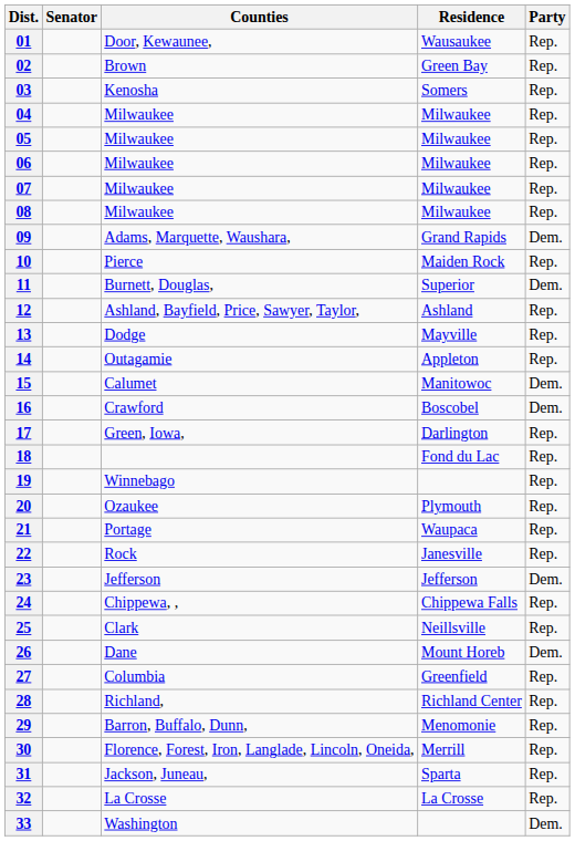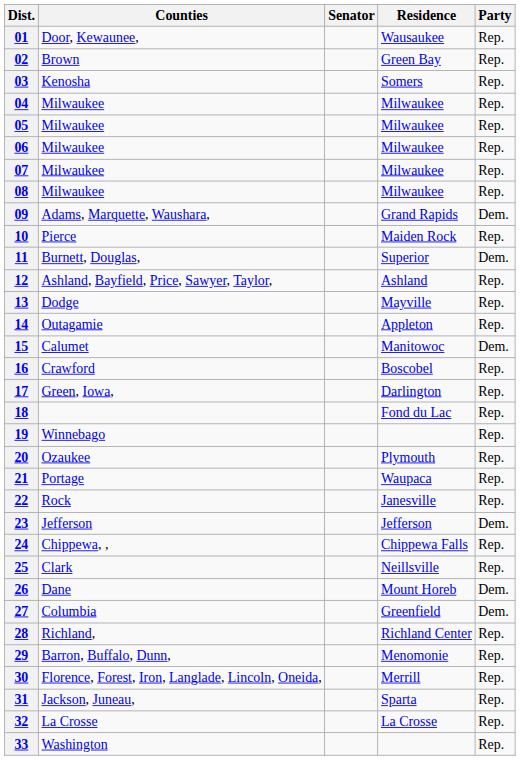columns swapped: Counties <-> Senator
16 | Party: Dem. -> Rep.
27 | Party: Rep. -> Dem.
33 | Party: Dem. -> Rep.
